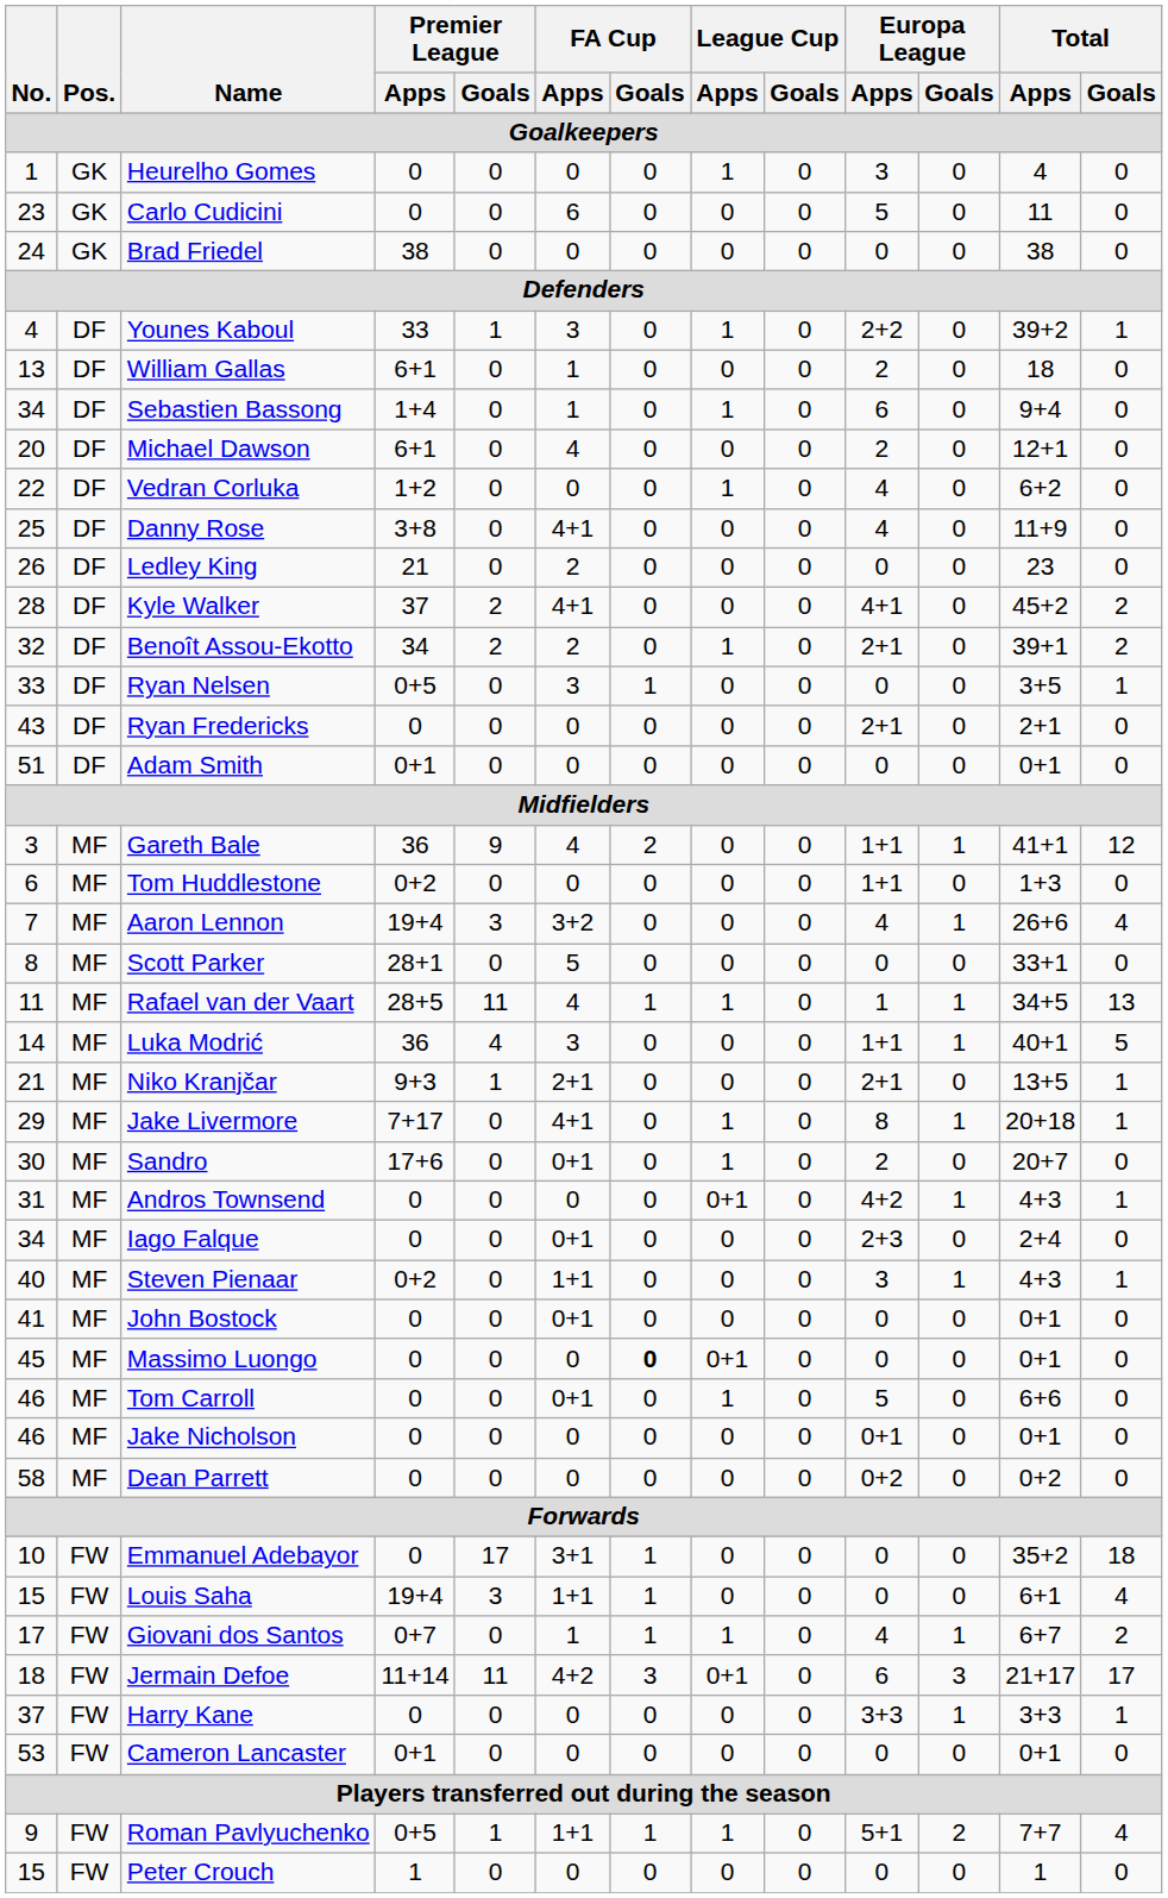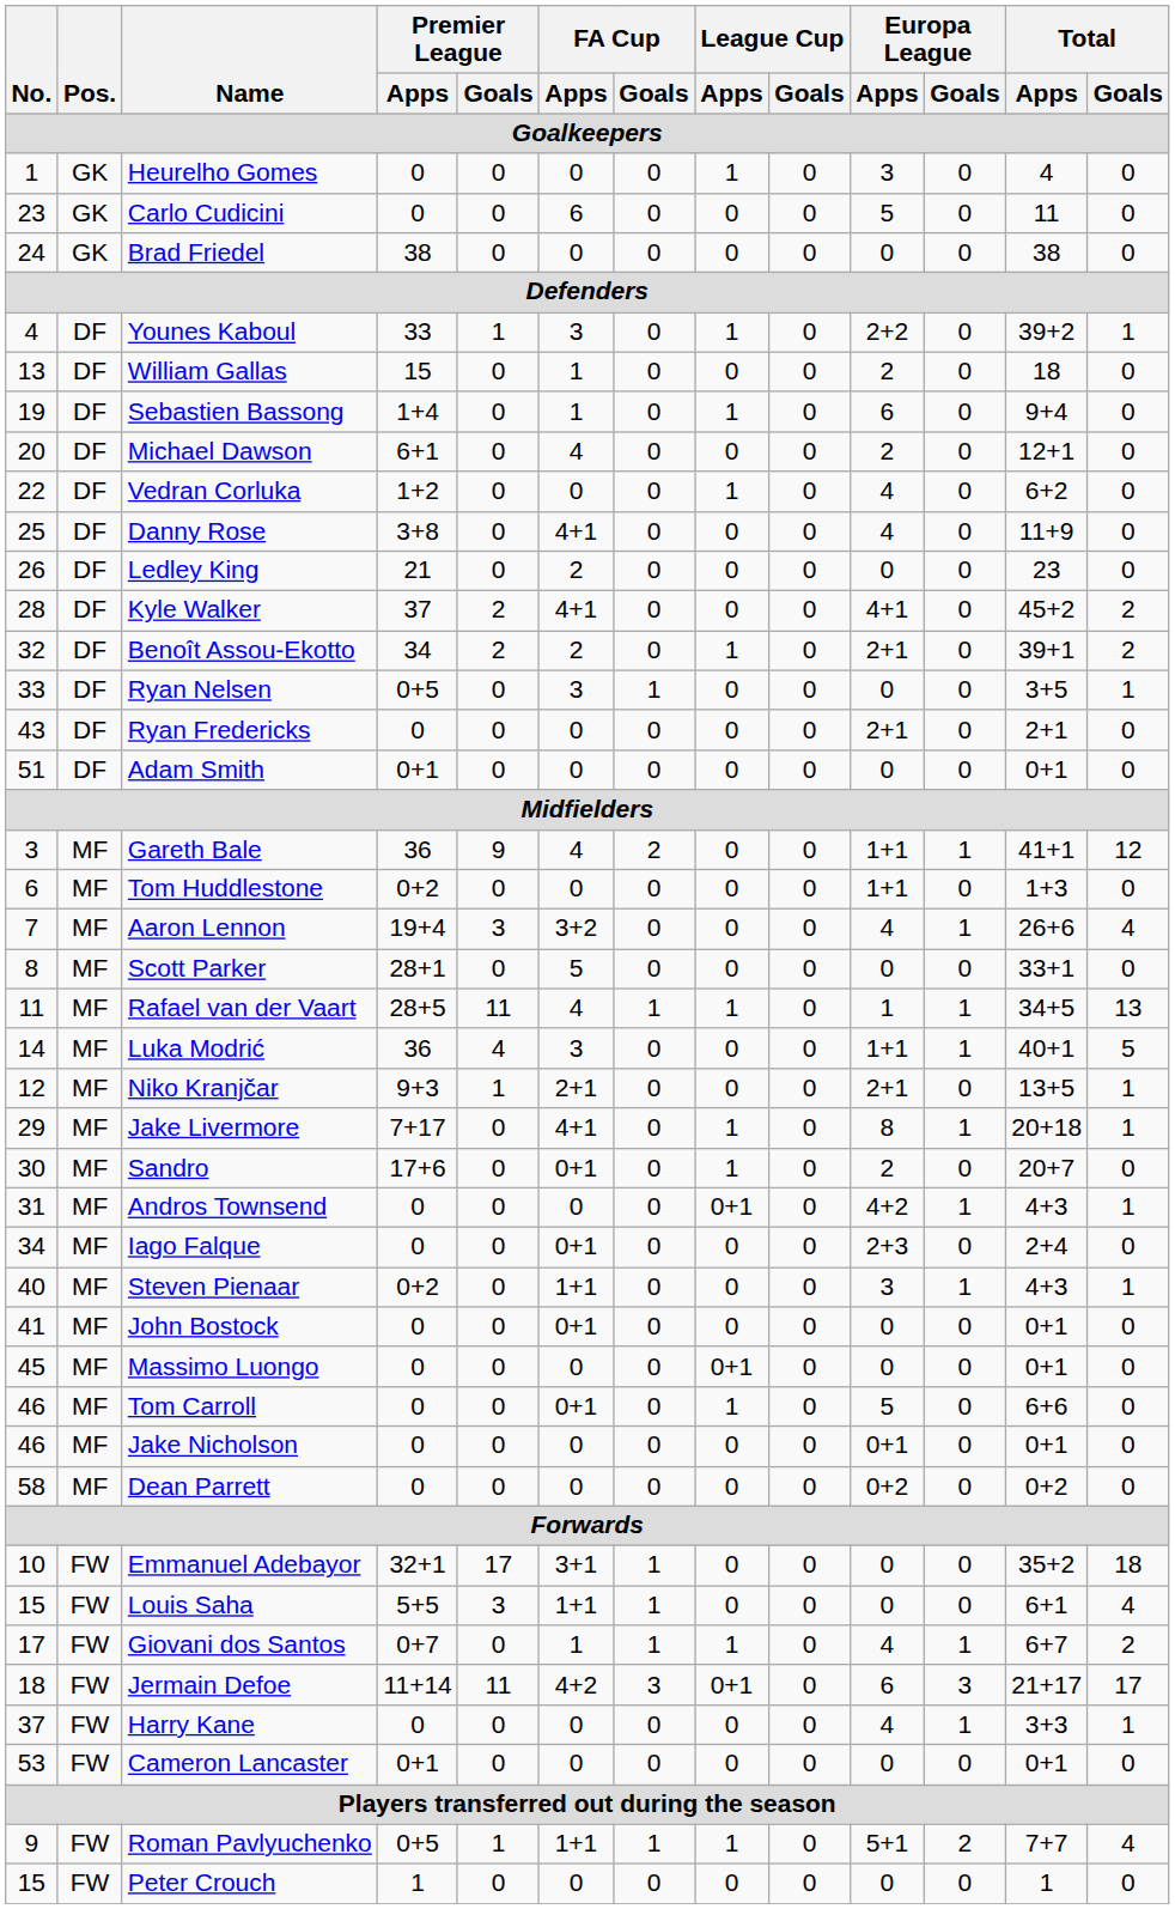William Gallas | Premier League / Apps: 6+1 -> 15
Sebastien Bassong | No.: 34 -> 19
Niko Kranjčar | No.: 21 -> 12
Massimo Luongo | FA Cup / Goals: bold -> normal
Emmanuel Adebayor | Premier League / Apps: 0 -> 32+1
Louis Saha | Premier League / Apps: 19+4 -> 5+5
Harry Kane | Europa League / Apps: 3+3 -> 4
